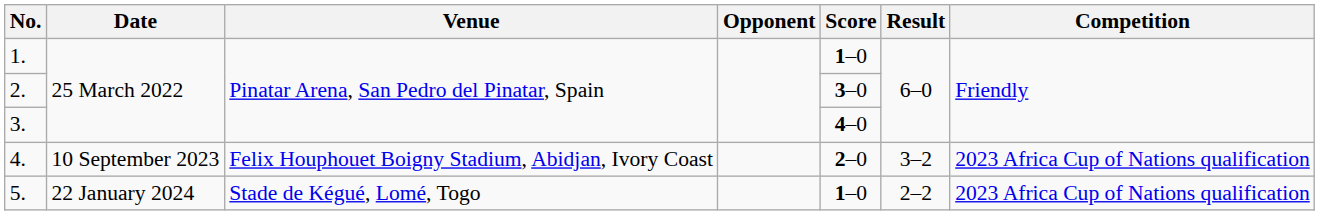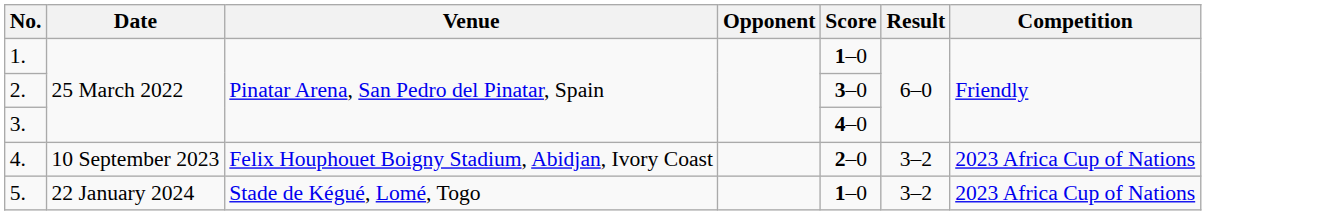4. | Competition: 2023 Africa Cup of Nations qualification -> 2023 Africa Cup of Nations
5. | Result: 2–2 -> 3–2
5. | Competition: 2023 Africa Cup of Nations qualification -> 2023 Africa Cup of Nations
